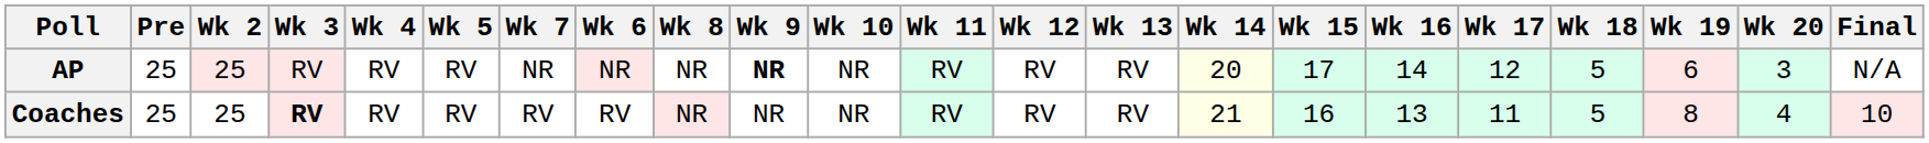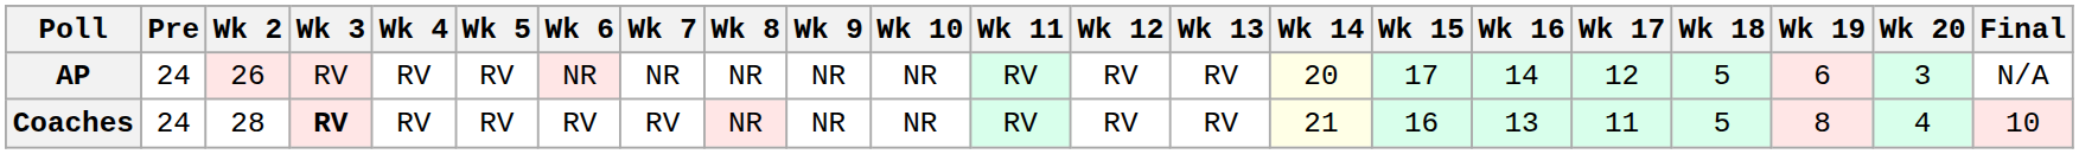columns swapped: Wk 6 <-> Wk 7
AP | Pre: 25 -> 24
AP | Wk 2: 25 -> 26
AP | Wk 9: bold -> normal
Coaches | Pre: 25 -> 24
Coaches | Wk 2: 25 -> 28
